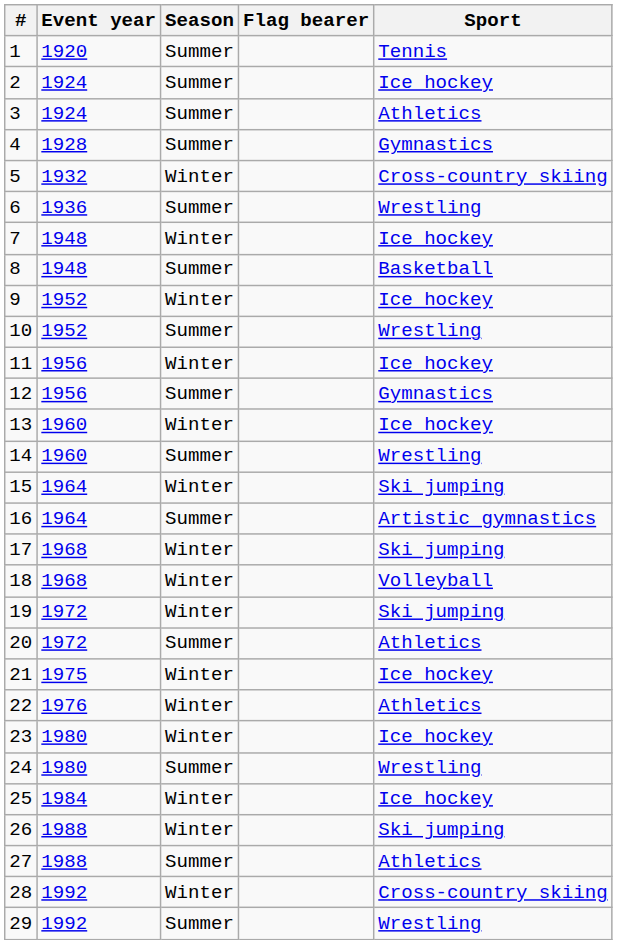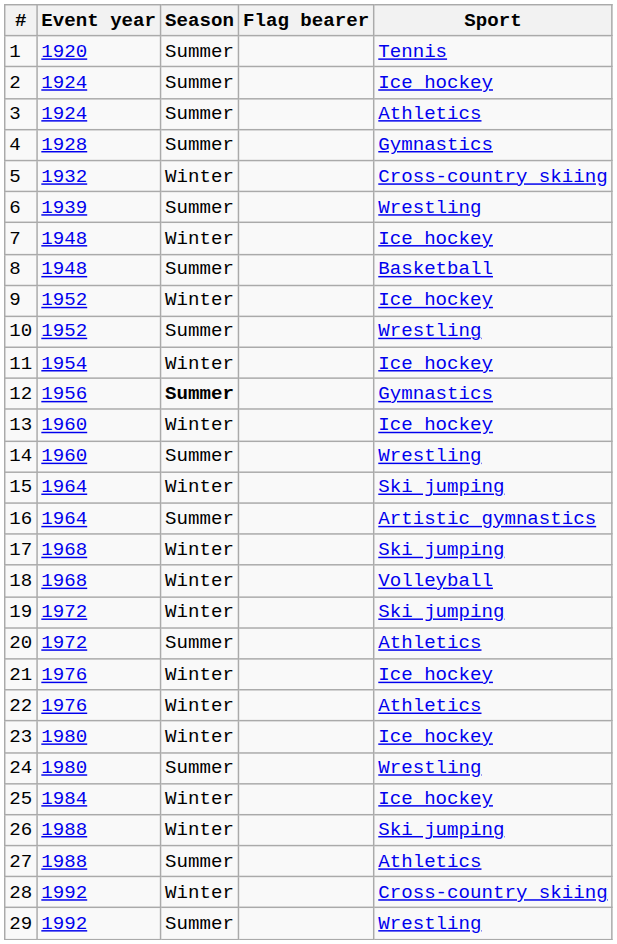6 | Event year: 1936 -> 1939
11 | Event year: 1956 -> 1954
12 | Season: normal -> bold
21 | Event year: 1975 -> 1976
